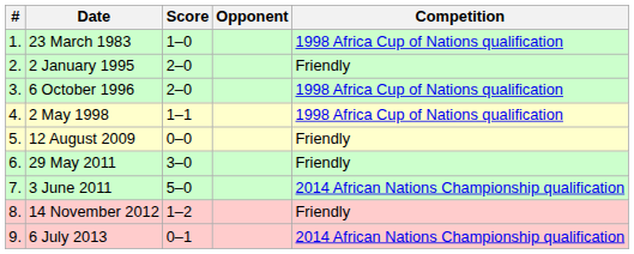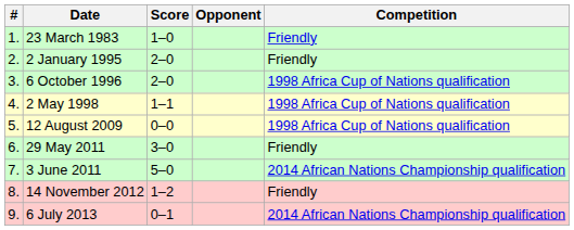23 March 1983 | Competition: 1998 Africa Cup of Nations qualification -> Friendly
12 August 2009 | Competition: Friendly -> 1998 Africa Cup of Nations qualification
